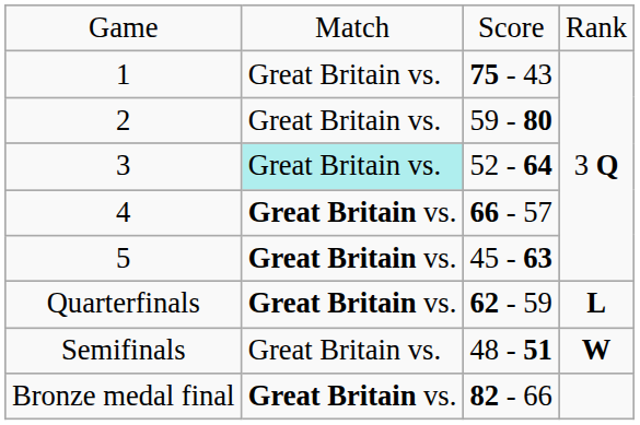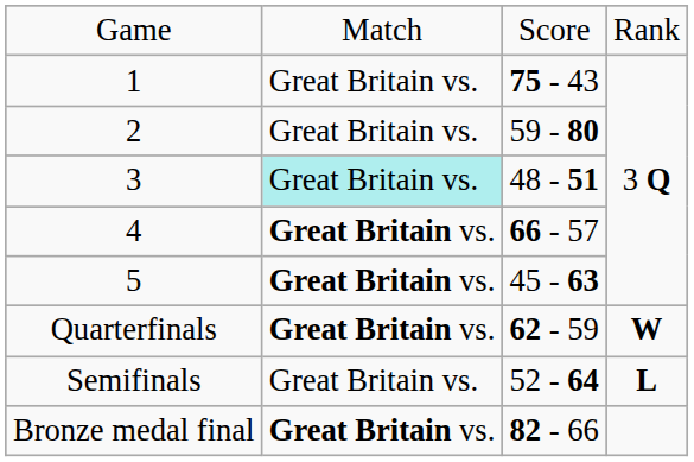3 | column 3: 52 - 64 -> 48 - 51
Quarterfinals | column 4: L -> W
Semifinals | column 3: 48 - 51 -> 52 - 64
Semifinals | column 4: W -> L
